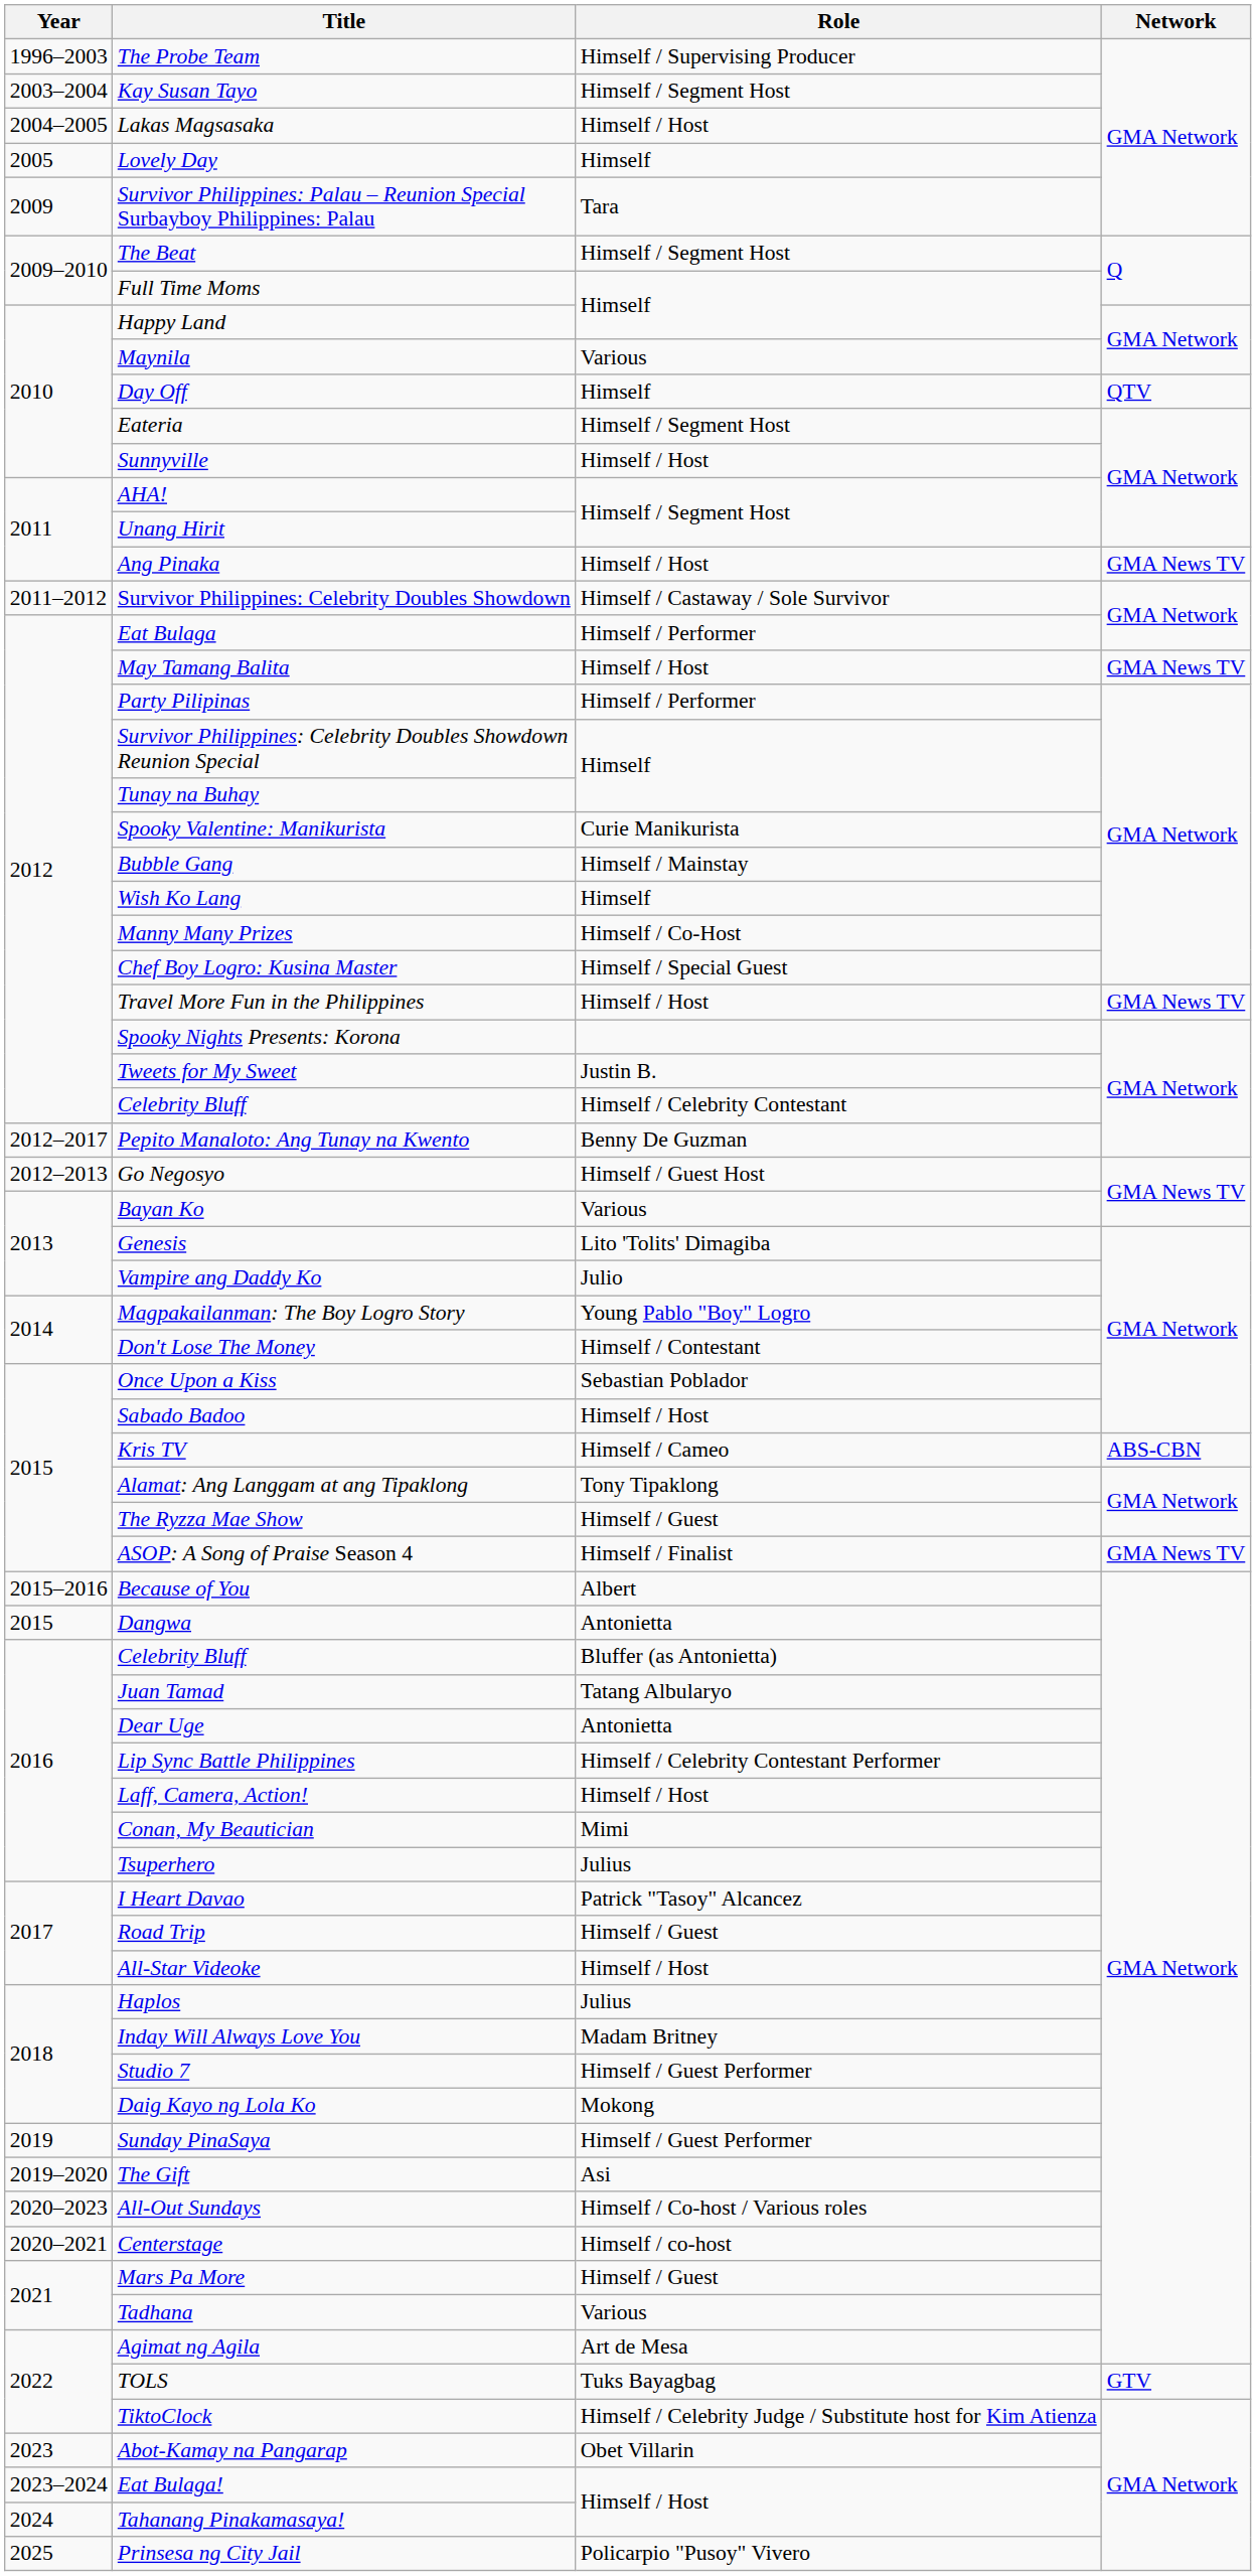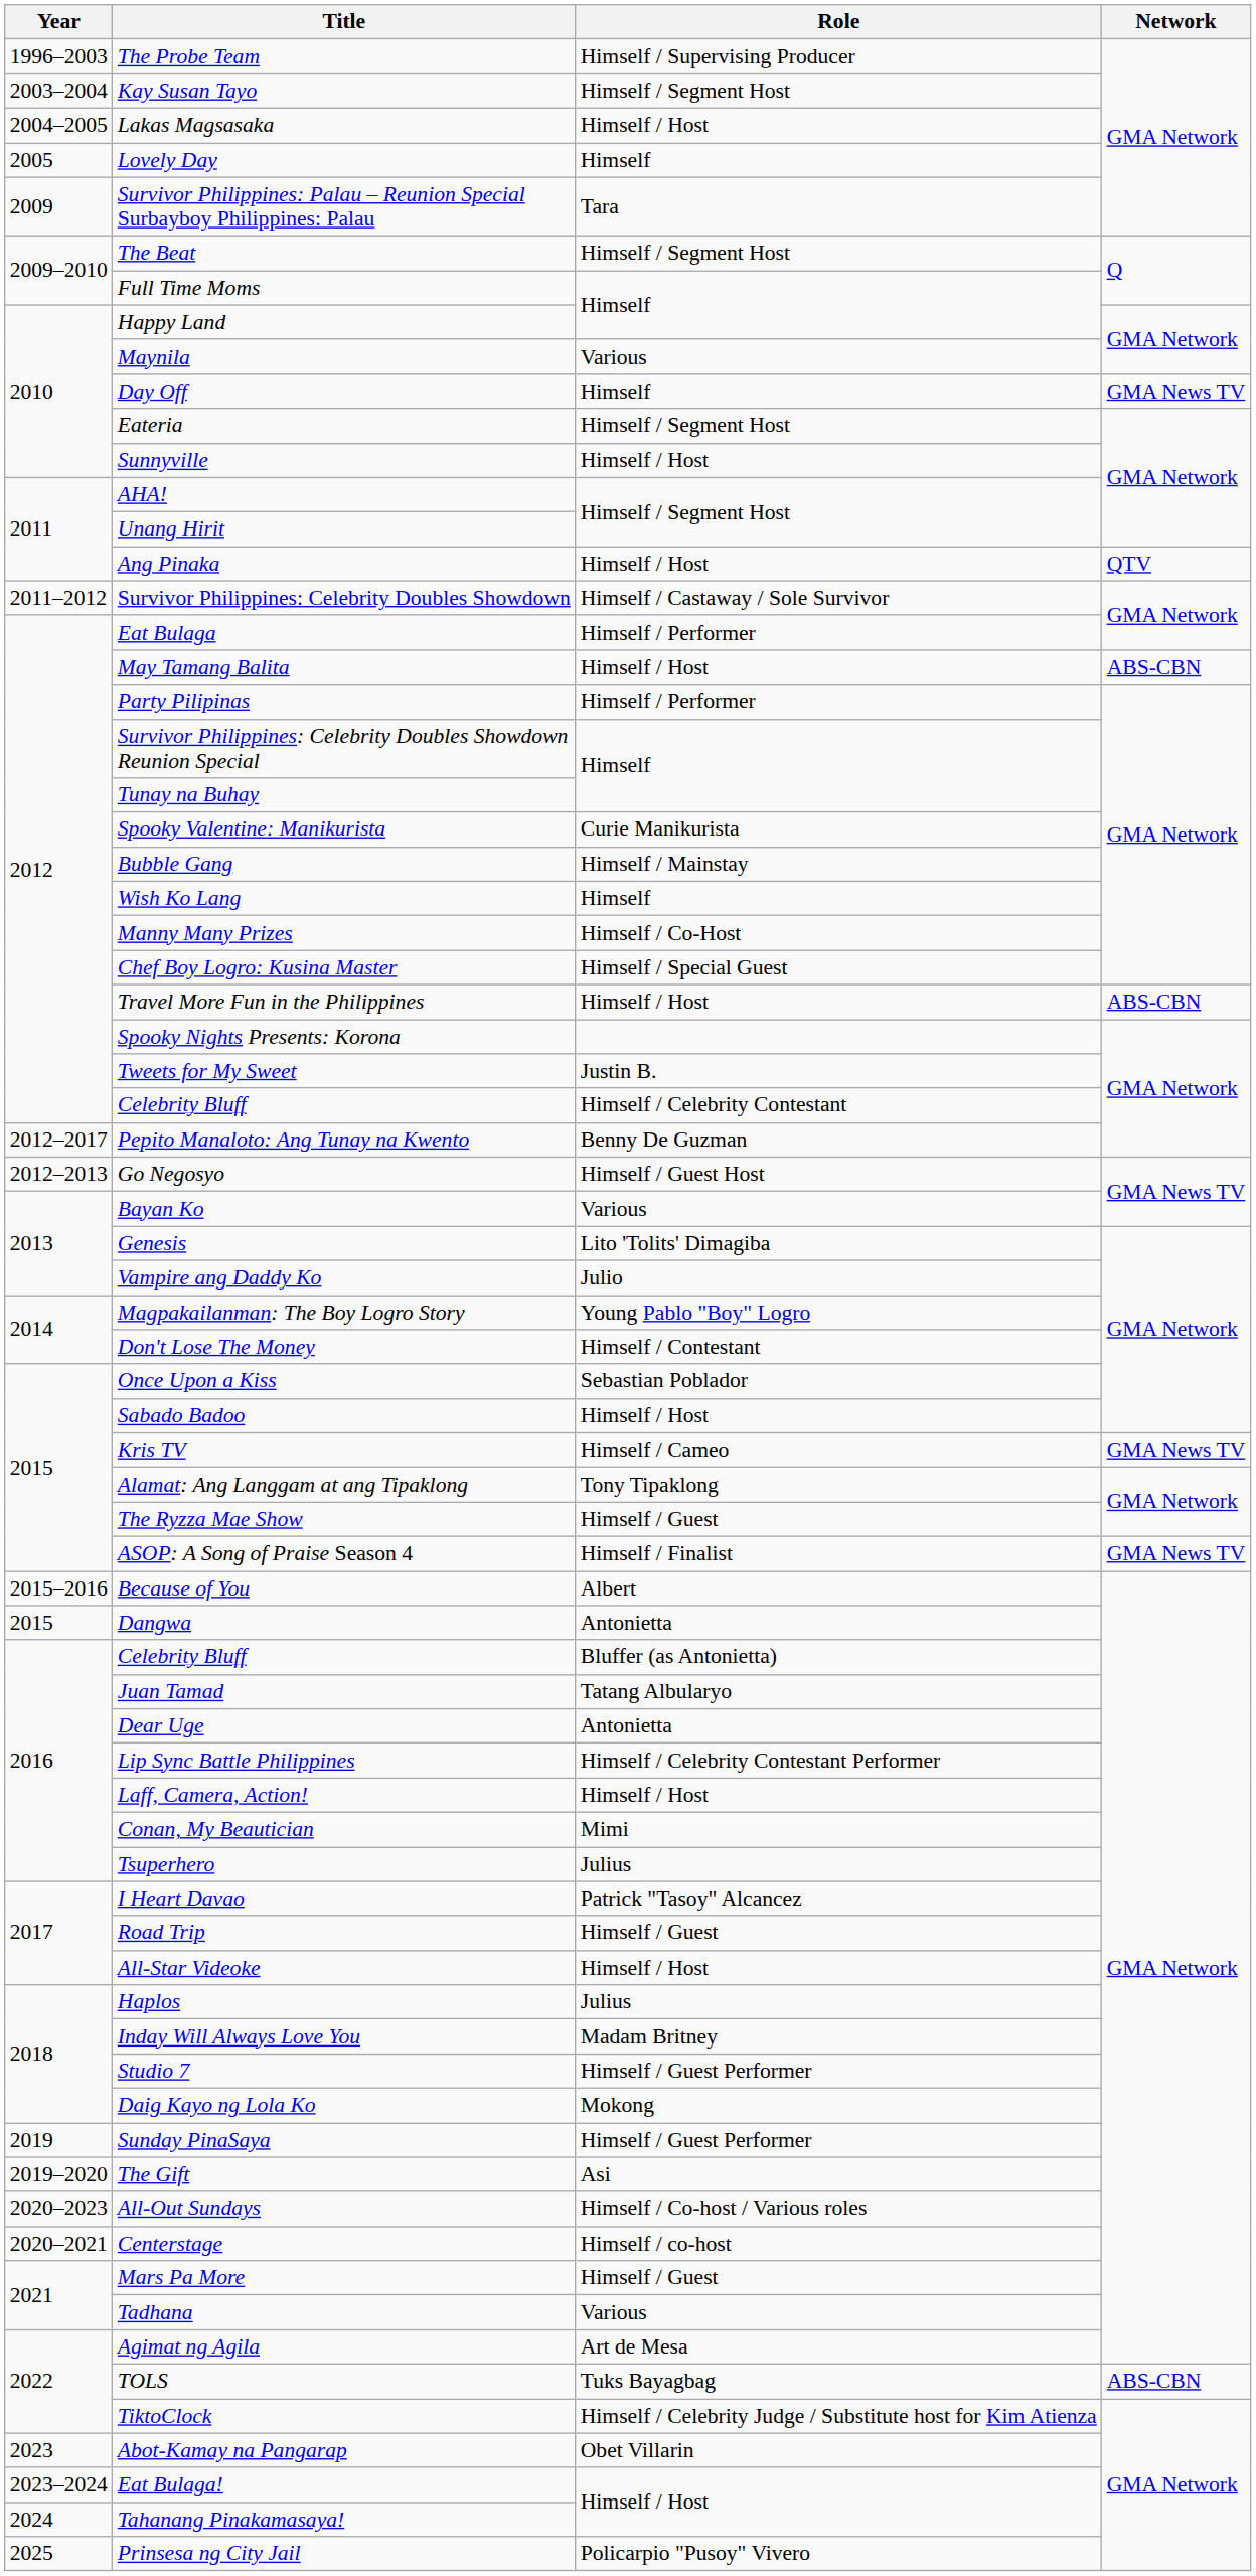Day Off | Network: QTV -> GMA News TV
Ang Pinaka | Network: GMA News TV -> QTV
May Tamang Balita | Network: GMA News TV -> ABS-CBN
Travel More Fun in the Philippines | Network: GMA News TV -> ABS-CBN
Kris TV | Network: ABS-CBN -> GMA News TV
TOLS | Network: GTV -> ABS-CBN
